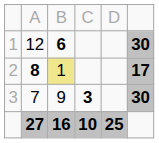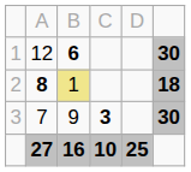2 | column 6: 17 -> 18
